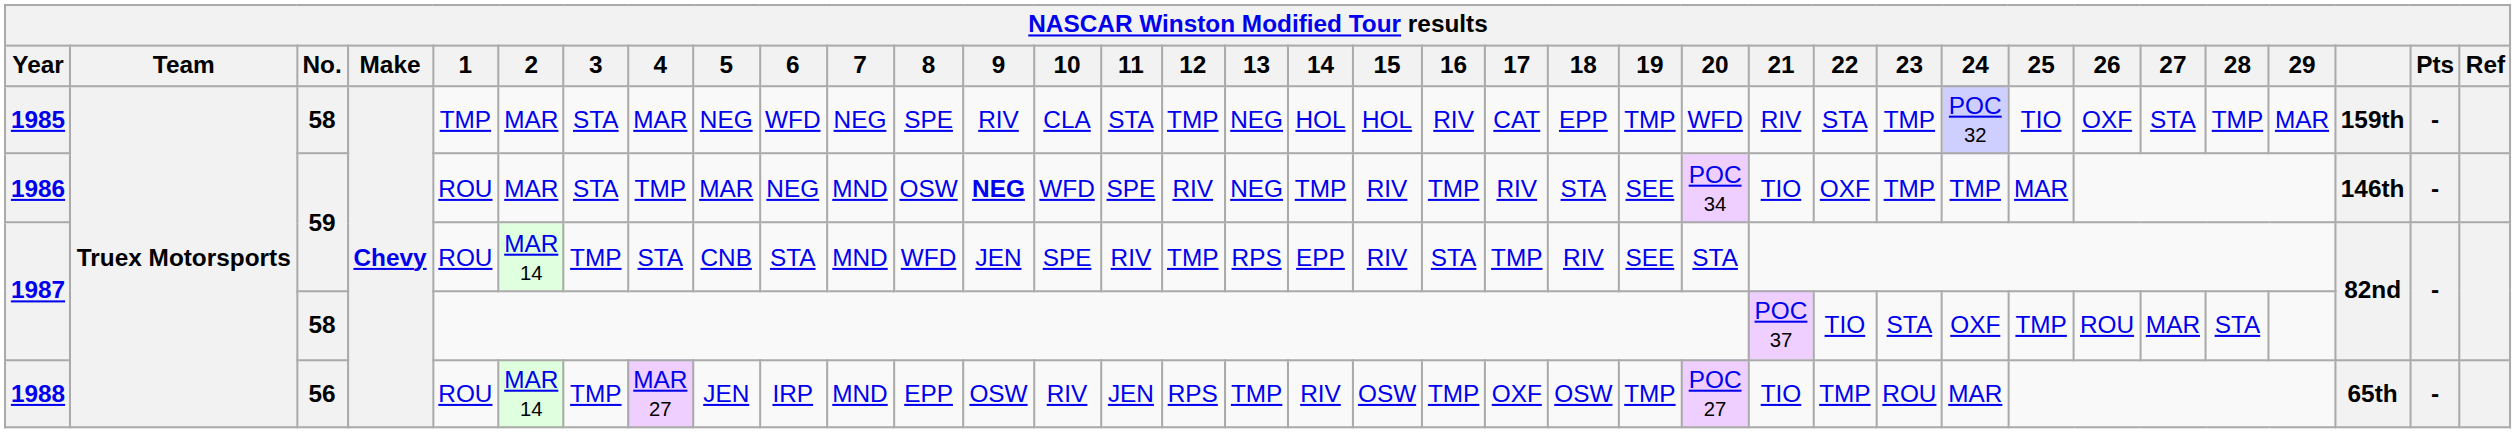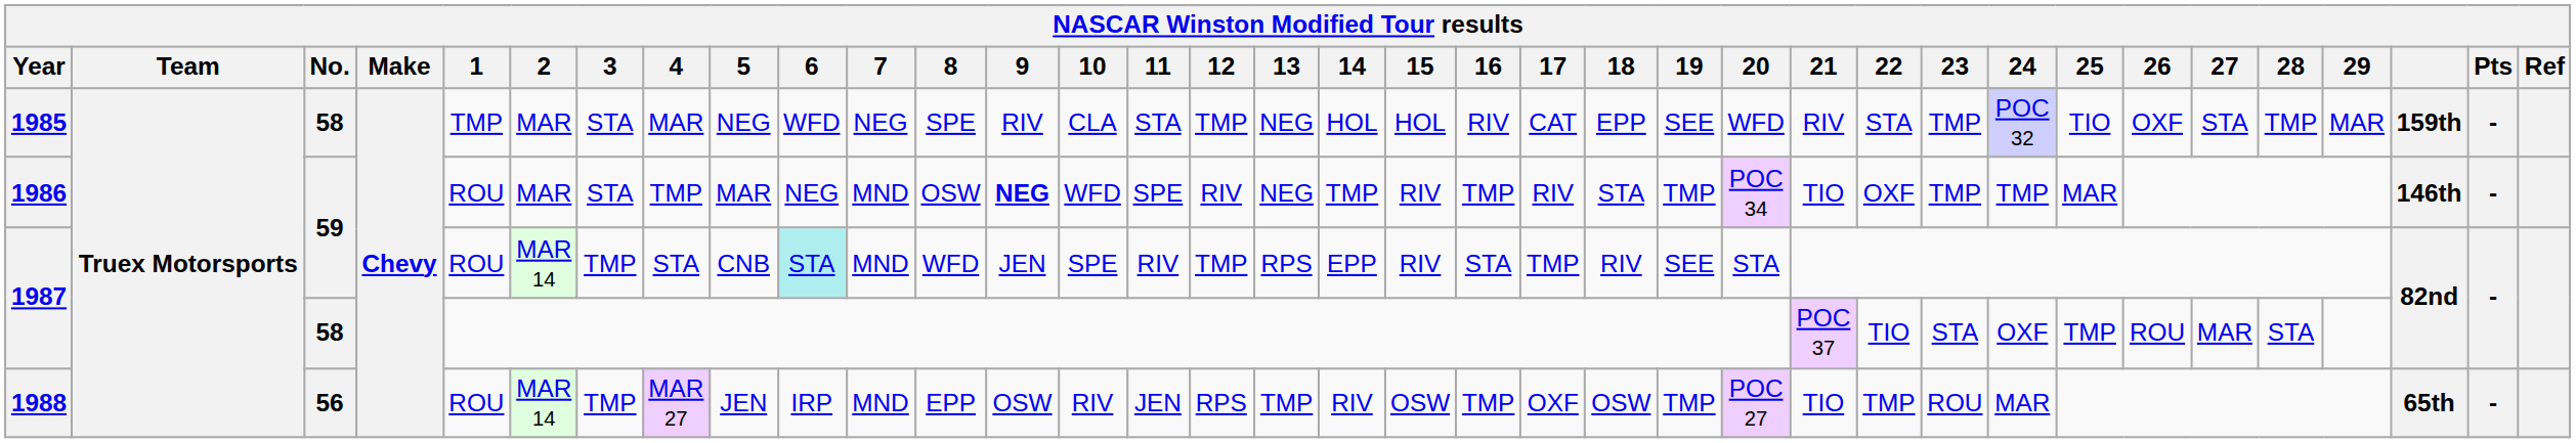1985 | 19: TMP -> SEE
1986 | 19: SEE -> TMP
1987 / 59 | 6: no background -> paleturquoise background
